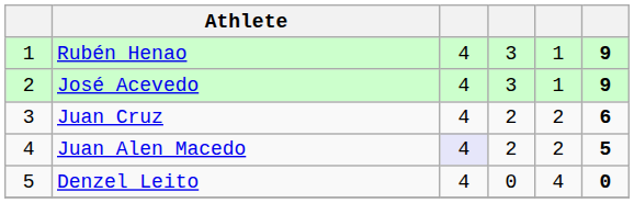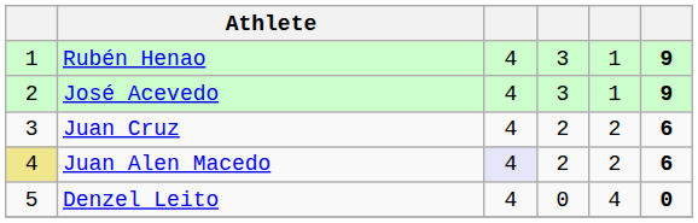Juan Alen Macedo | column 1: no background -> khaki background
Juan Alen Macedo | column 6: 5 -> 6
